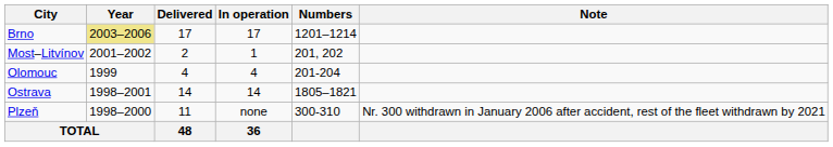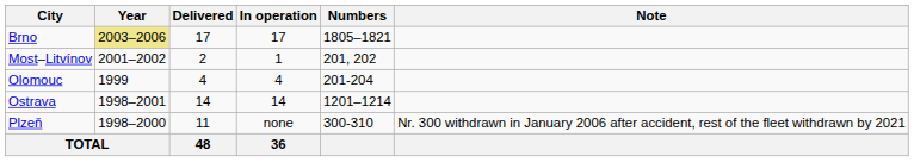Brno | Numbers: 1201–1214 -> 1805–1821
Ostrava | Numbers: 1805–1821 -> 1201–1214
